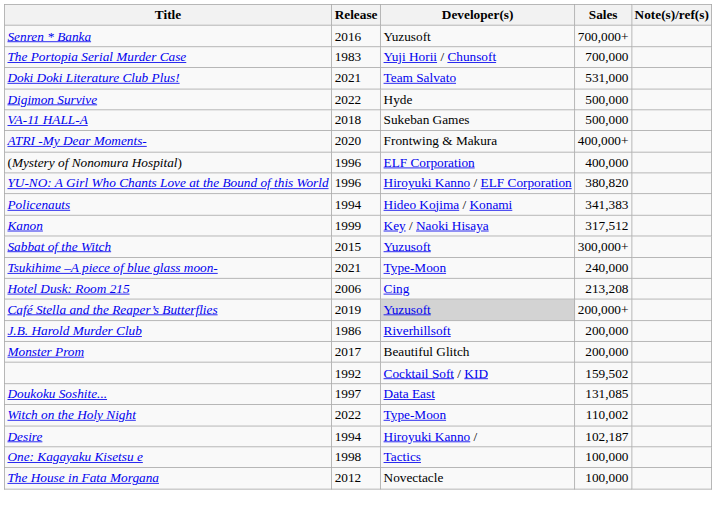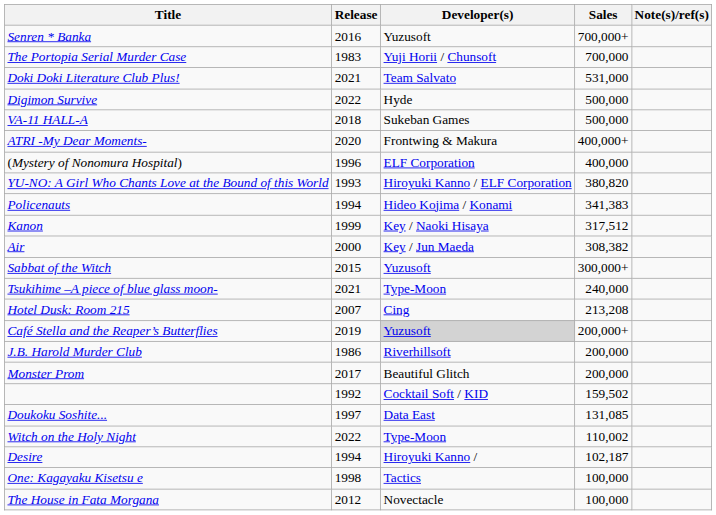YU-NO: A Girl Who Chants Love at the Bound of this World | Release: 1996 -> 1993
+ row: Air | 2000 | Key / Jun Maeda | 308,382
Hotel Dusk: Room 215 | Release: 2006 -> 2007
